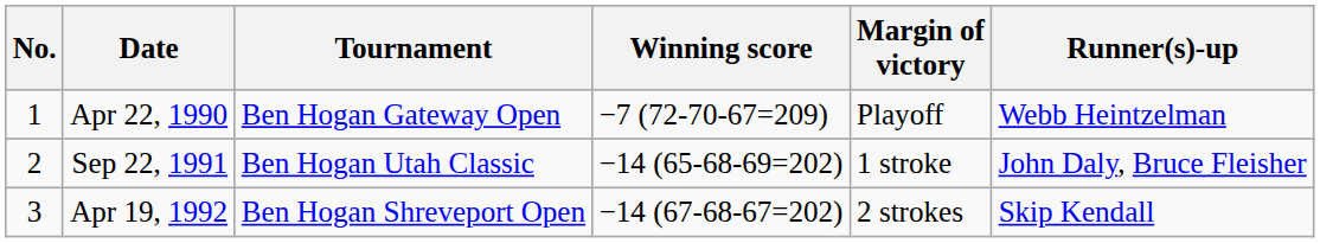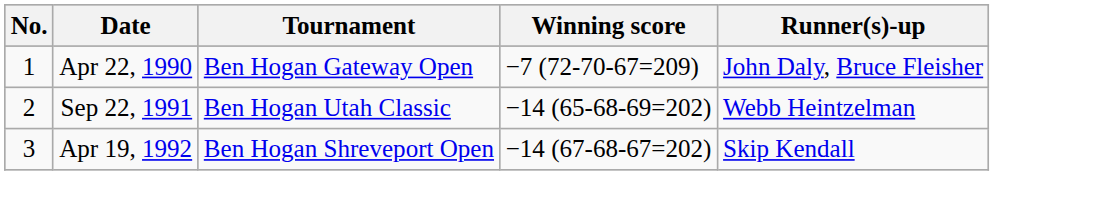- column: Margin of victory | Playoff | 1 stroke | 2 strokes
Apr 22, 1990 | Runner(s)-up: Webb Heintzelman -> John Daly, Bruce Fleisher
Sep 22, 1991 | Runner(s)-up: John Daly, Bruce Fleisher -> Webb Heintzelman
